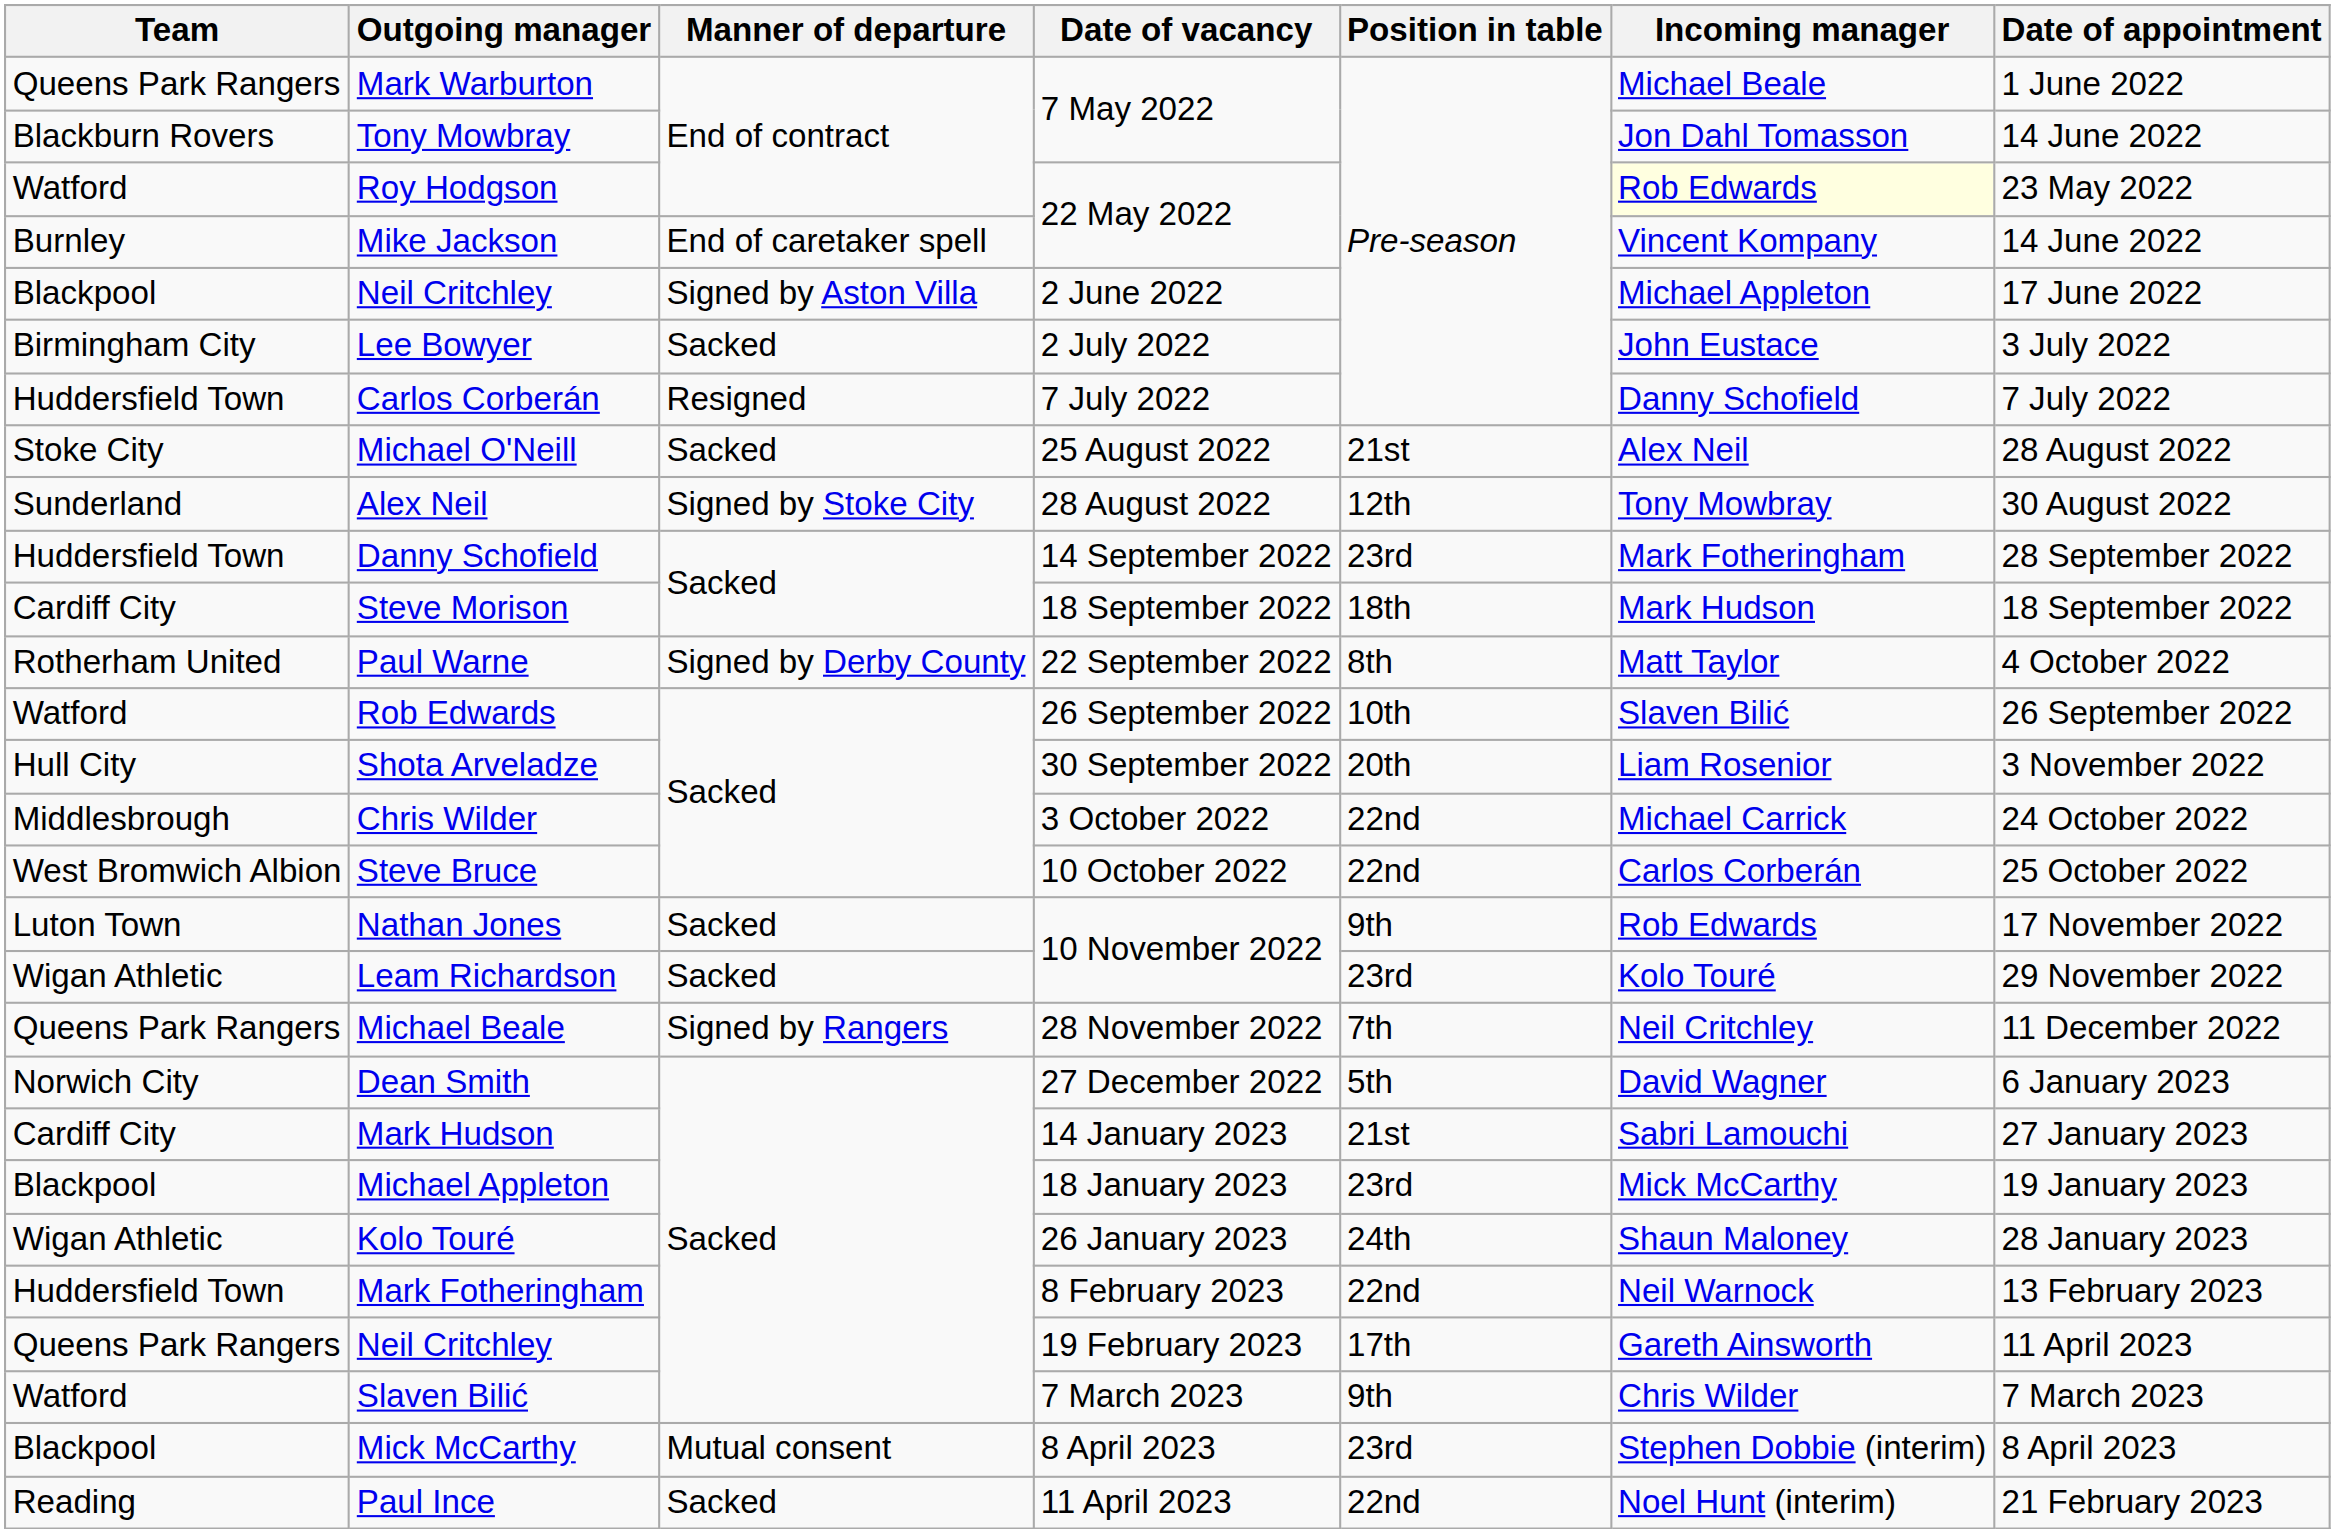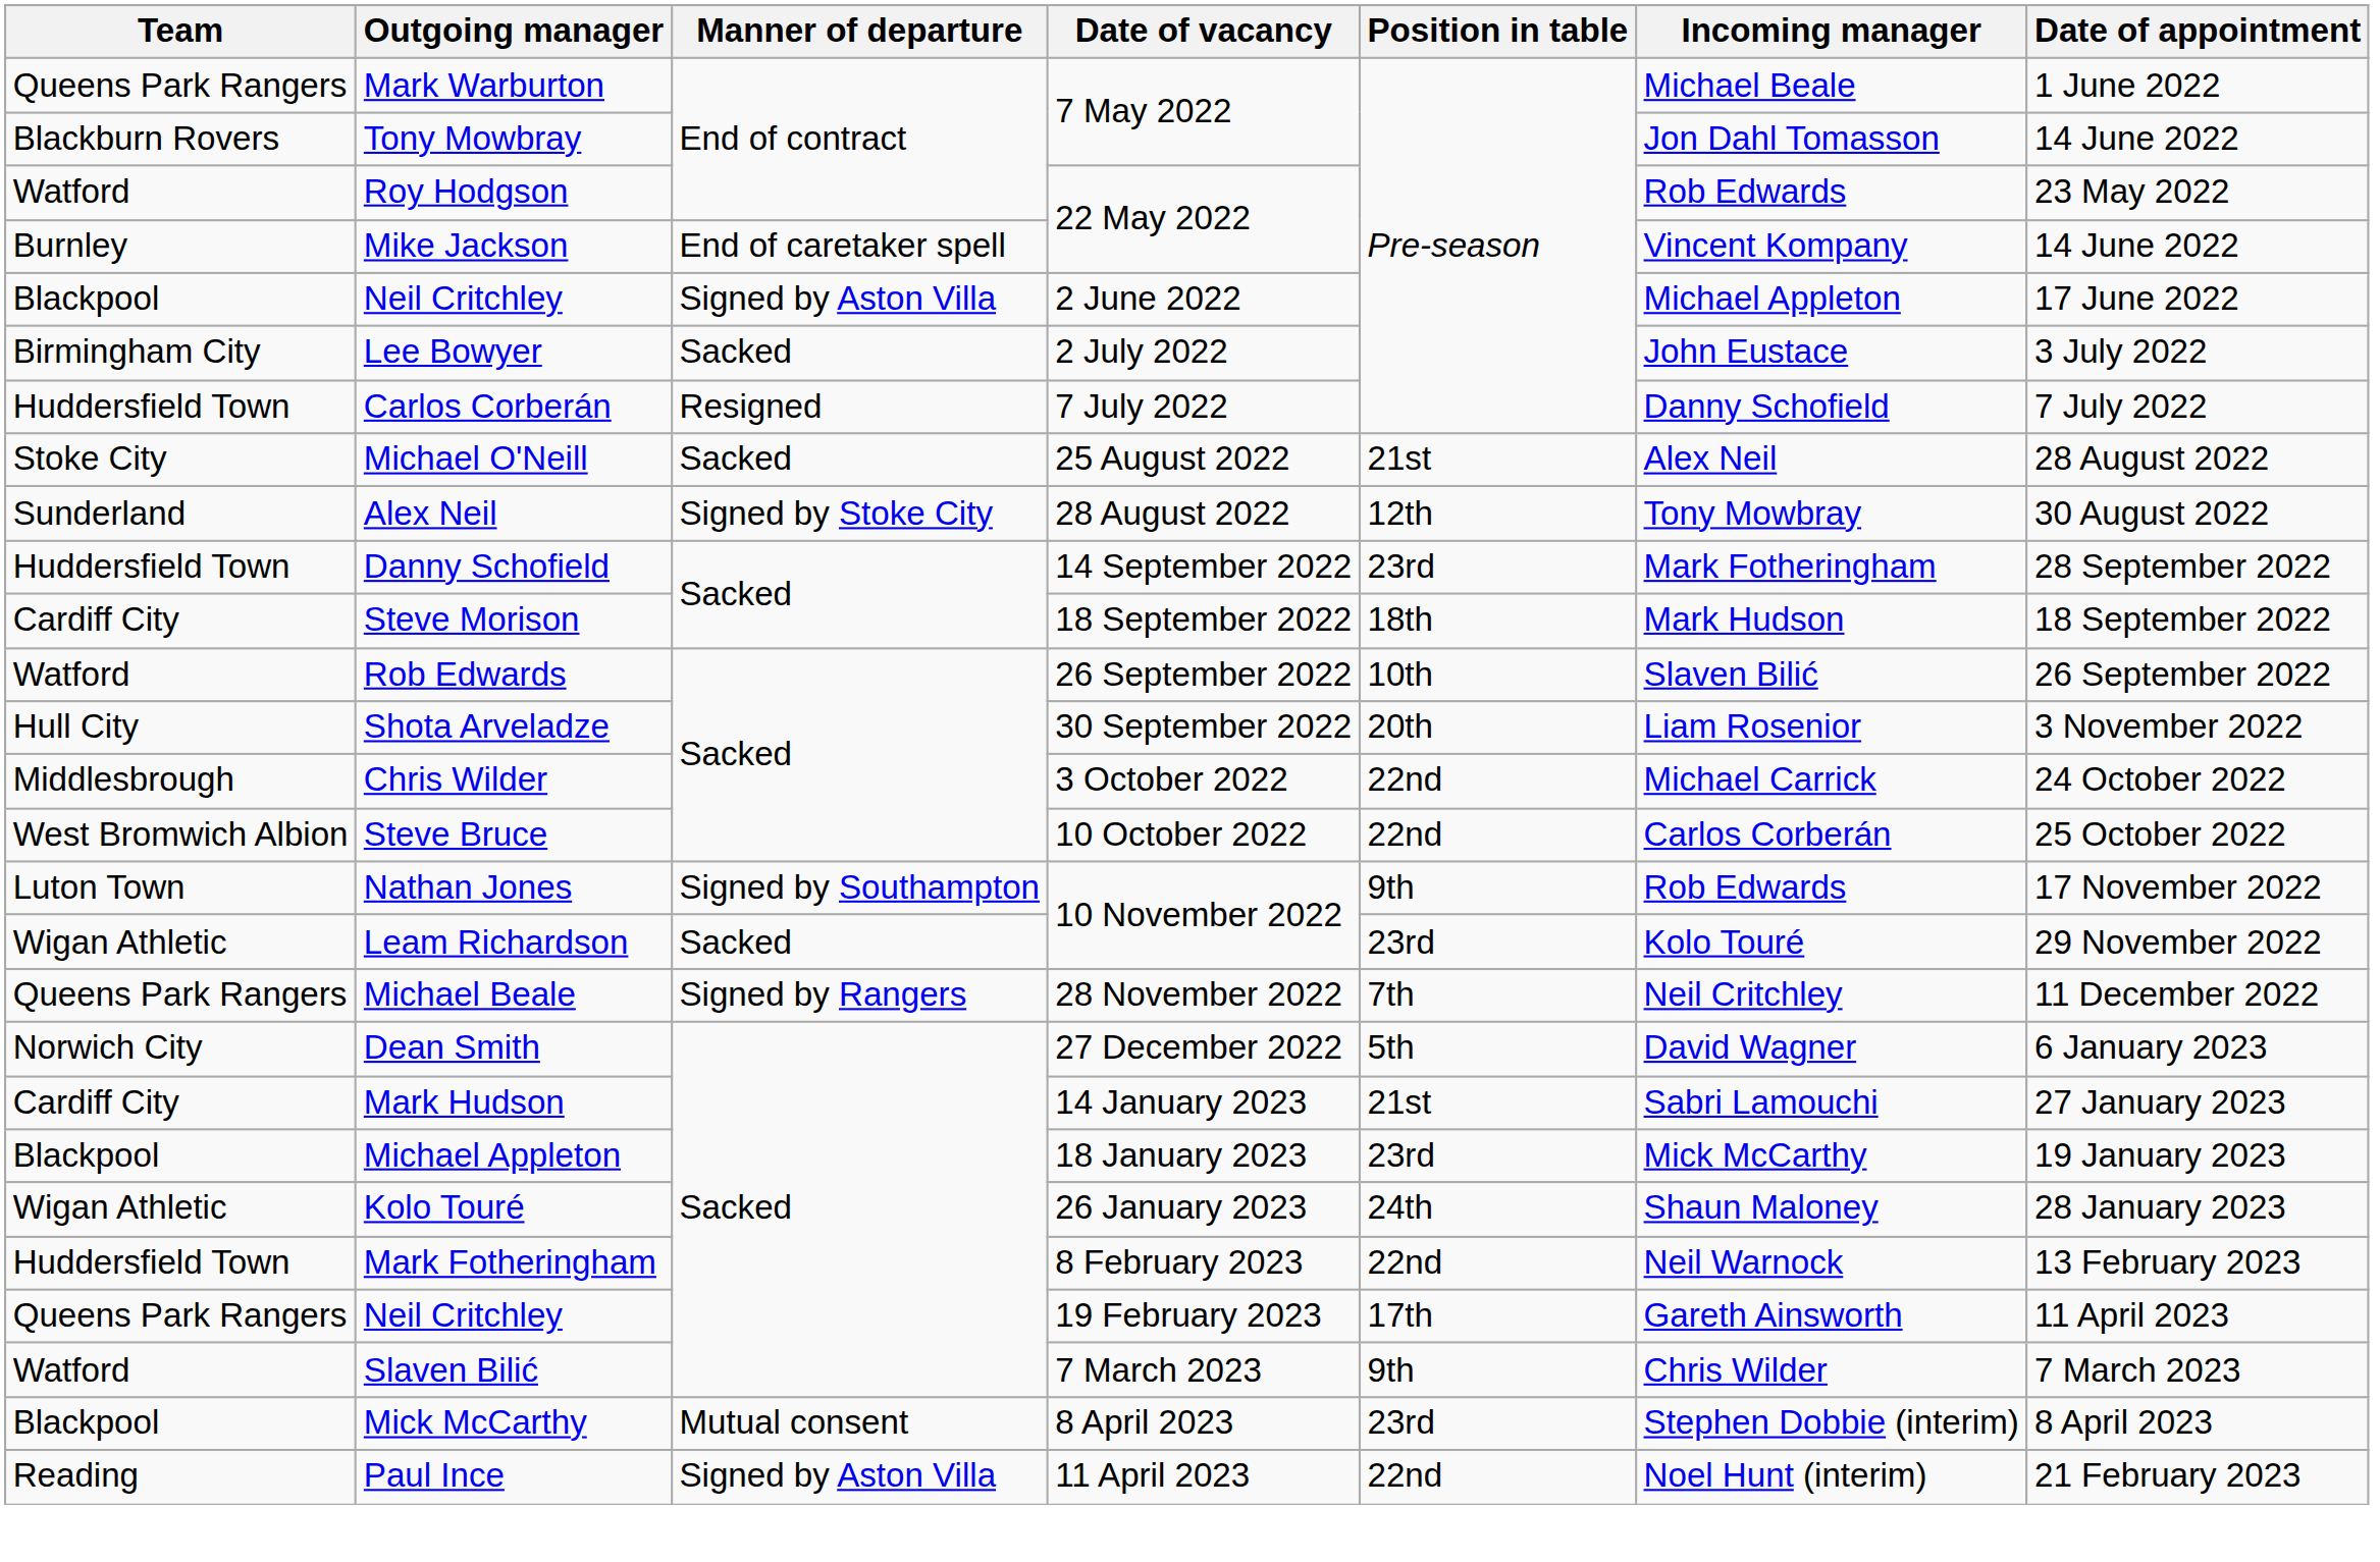Roy Hodgson | Incoming manager: lightyellow background -> no background
- row: Rotherham United | Paul Warne | Signed by Derby County | 22 September 2022 | 8th | Matt Taylor | 4 October 2022
Nathan Jones | Manner of departure: Sacked -> Signed by Southampton
Paul Ince | Manner of departure: Sacked -> Signed by Aston Villa
